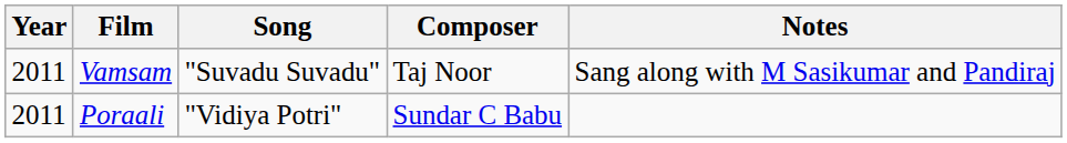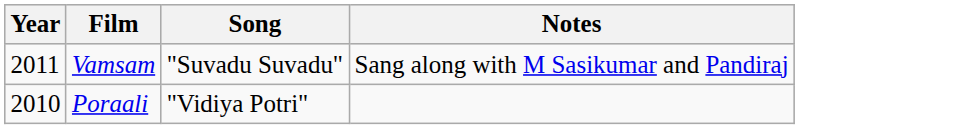- column: Composer | Taj Noor | Sundar C Babu
Poraali | Year: 2011 -> 2010
